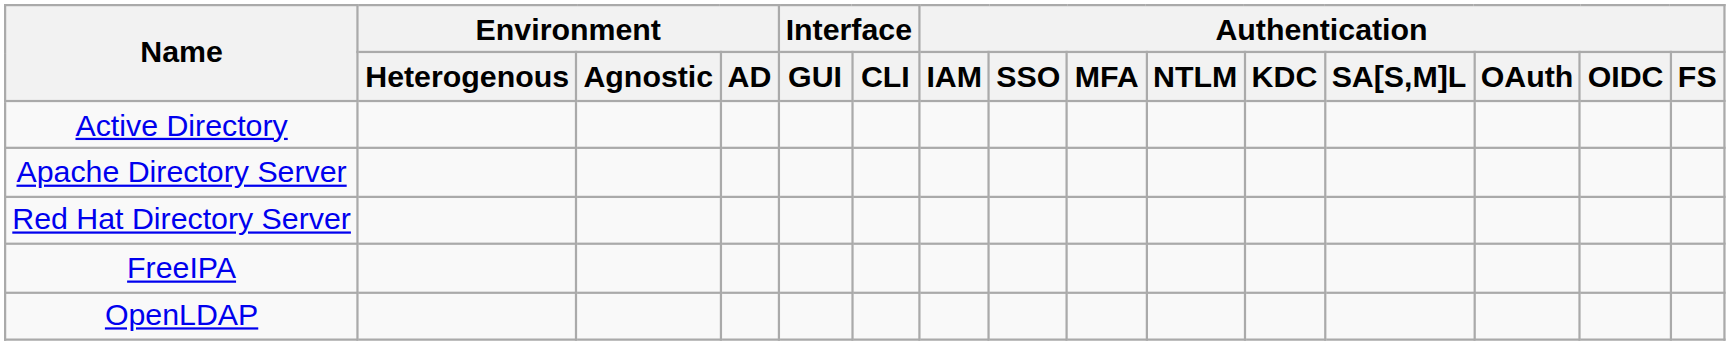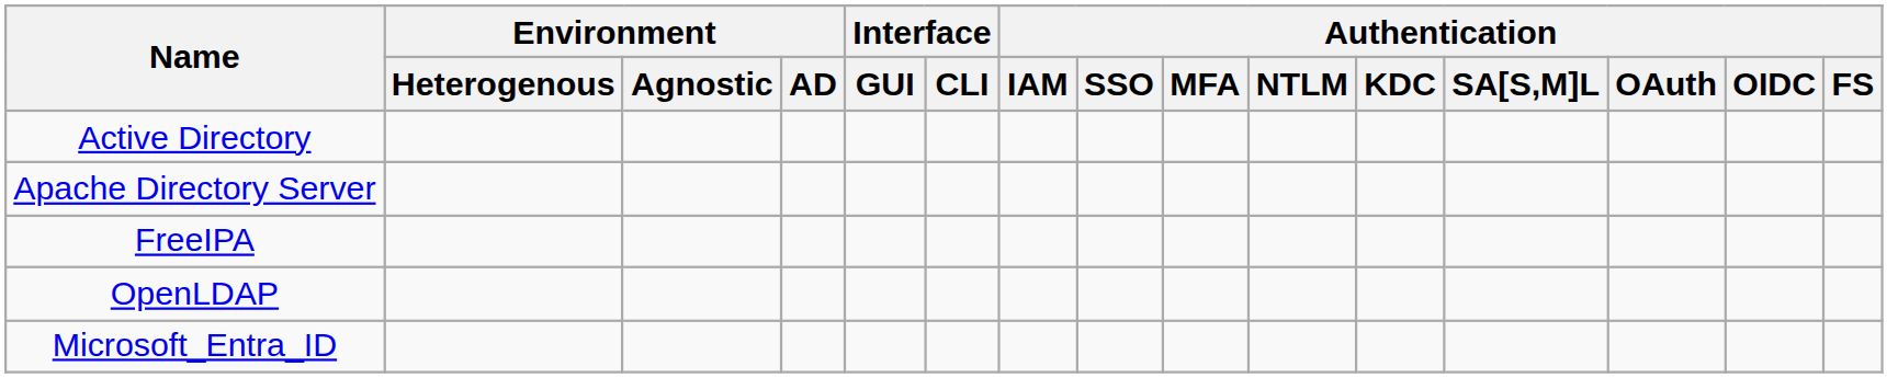- row: Red Hat Directory Server
+ row: Microsoft_Entra_ID
